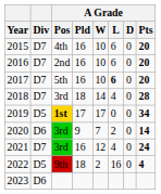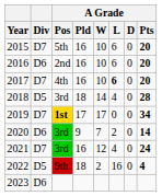2015 | A Grade / Pos: 4th -> 5th
2016 | Div: D7 -> D6
2017 | A Grade / Pos: 5th -> 4th
2018 | Div: D7 -> D5
2019 | Div: D5 -> D7
